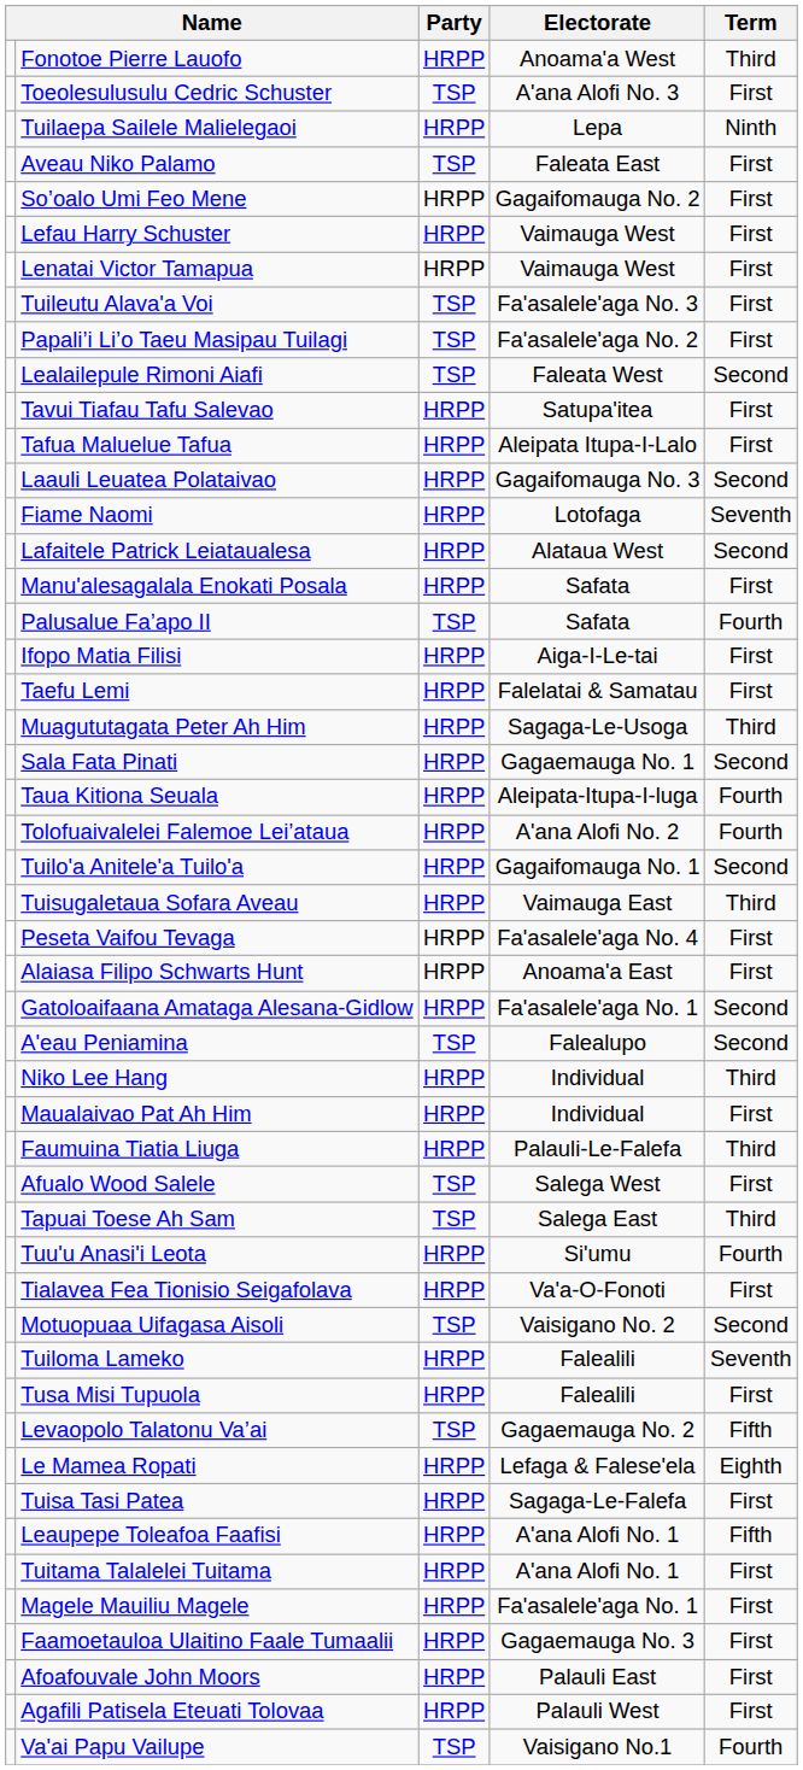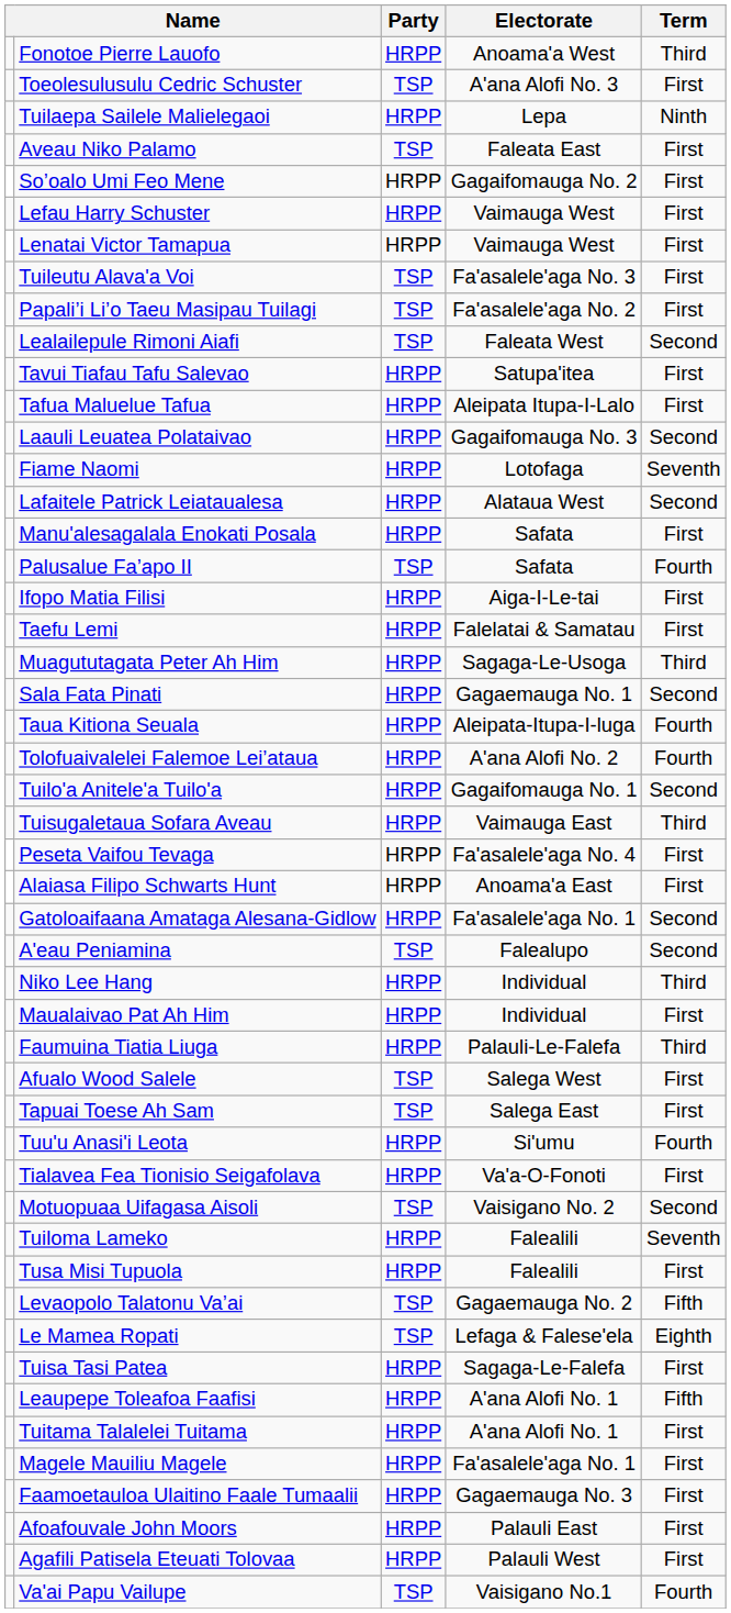Tapuai Toese Ah Sam | Term: Third -> First
Le Mamea Ropati | Party: HRPP -> TSP
